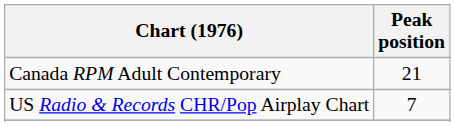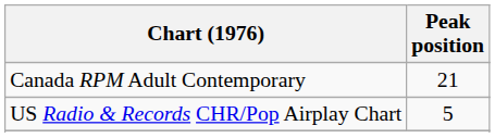US Radio & Records CHR/Pop Airplay Chart | Peak position: 7 -> 5
